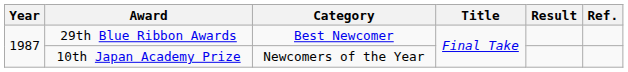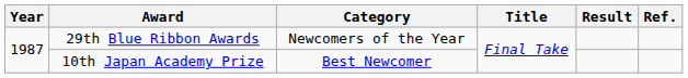29th Blue Ribbon Awards | Category: Best Newcomer -> Newcomers of the Year
10th Japan Academy Prize | Category: Newcomers of the Year -> Best Newcomer
